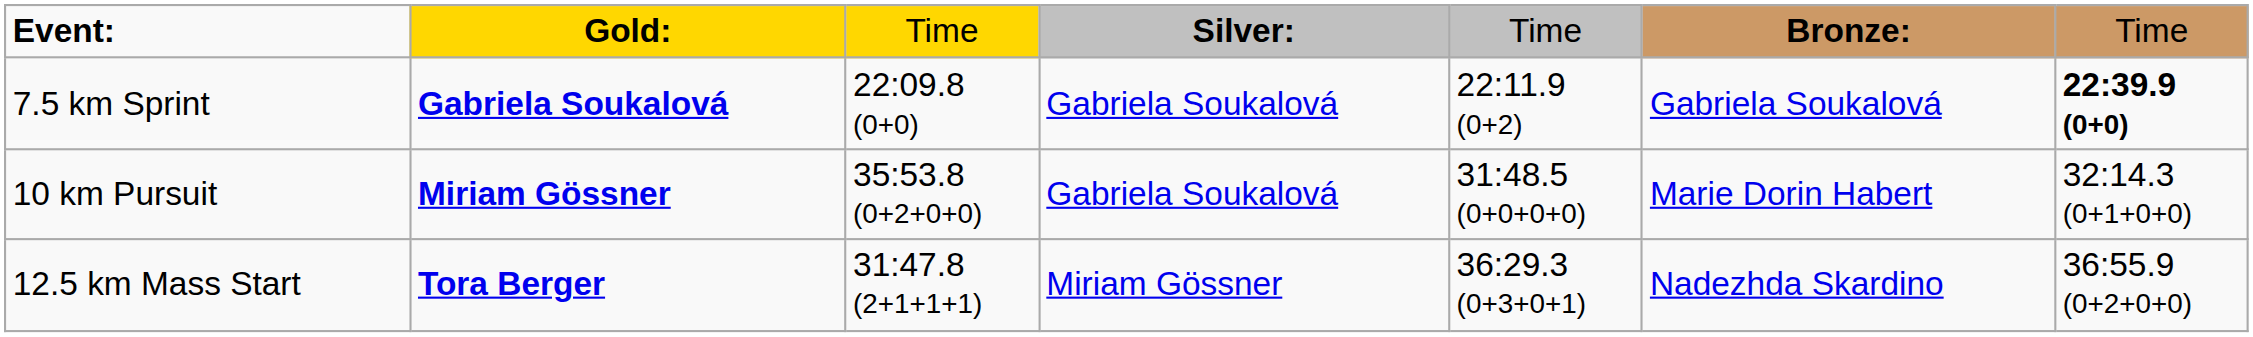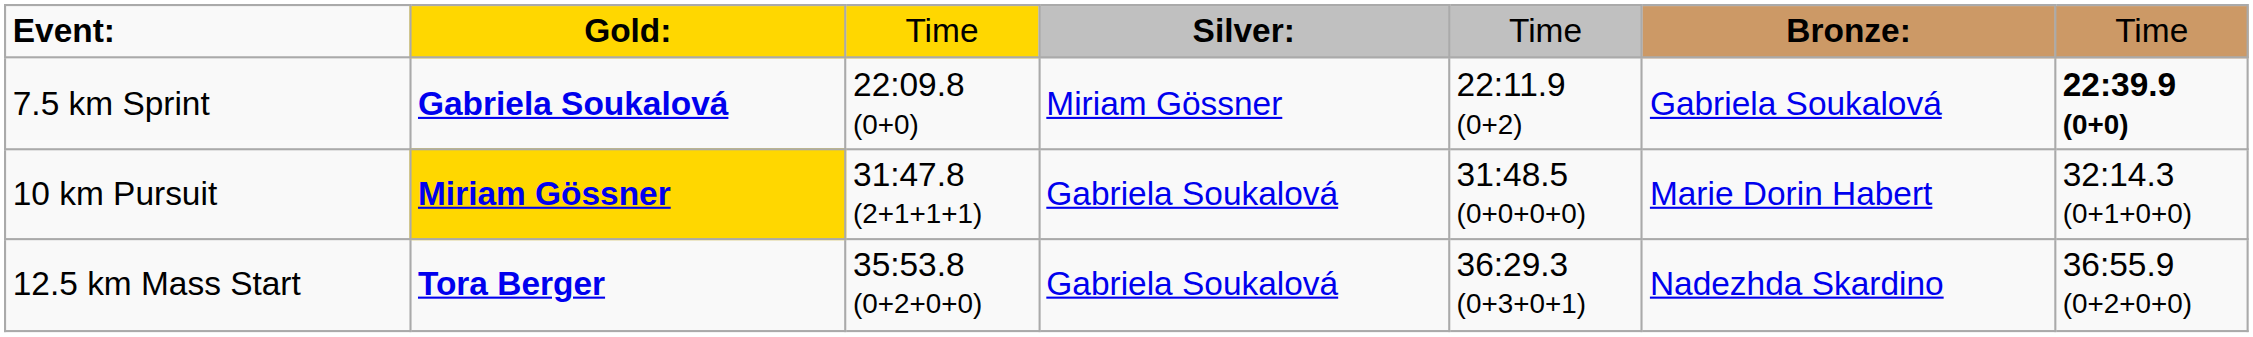7.5 km Sprint | column 4: Gabriela Soukalová -> Miriam Gössner
10 km Pursuit | column 2: no background -> gold background
10 km Pursuit | column 3: 35:53.8 (0+2+0+0) -> 31:47.8 (2+1+1+1)
12.5 km Mass Start | column 3: 31:47.8 (2+1+1+1) -> 35:53.8 (0+2+0+0)
12.5 km Mass Start | column 4: Miriam Gössner -> Gabriela Soukalová
